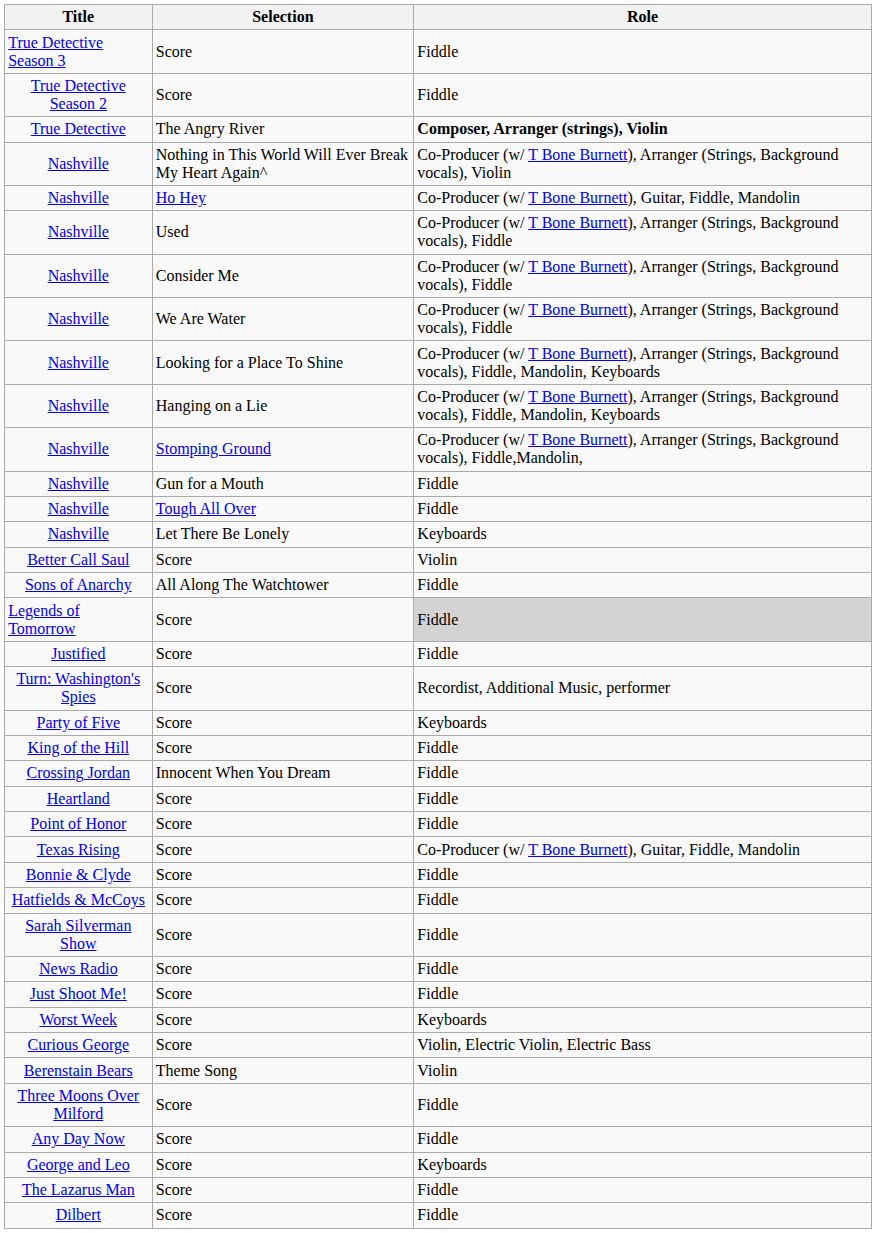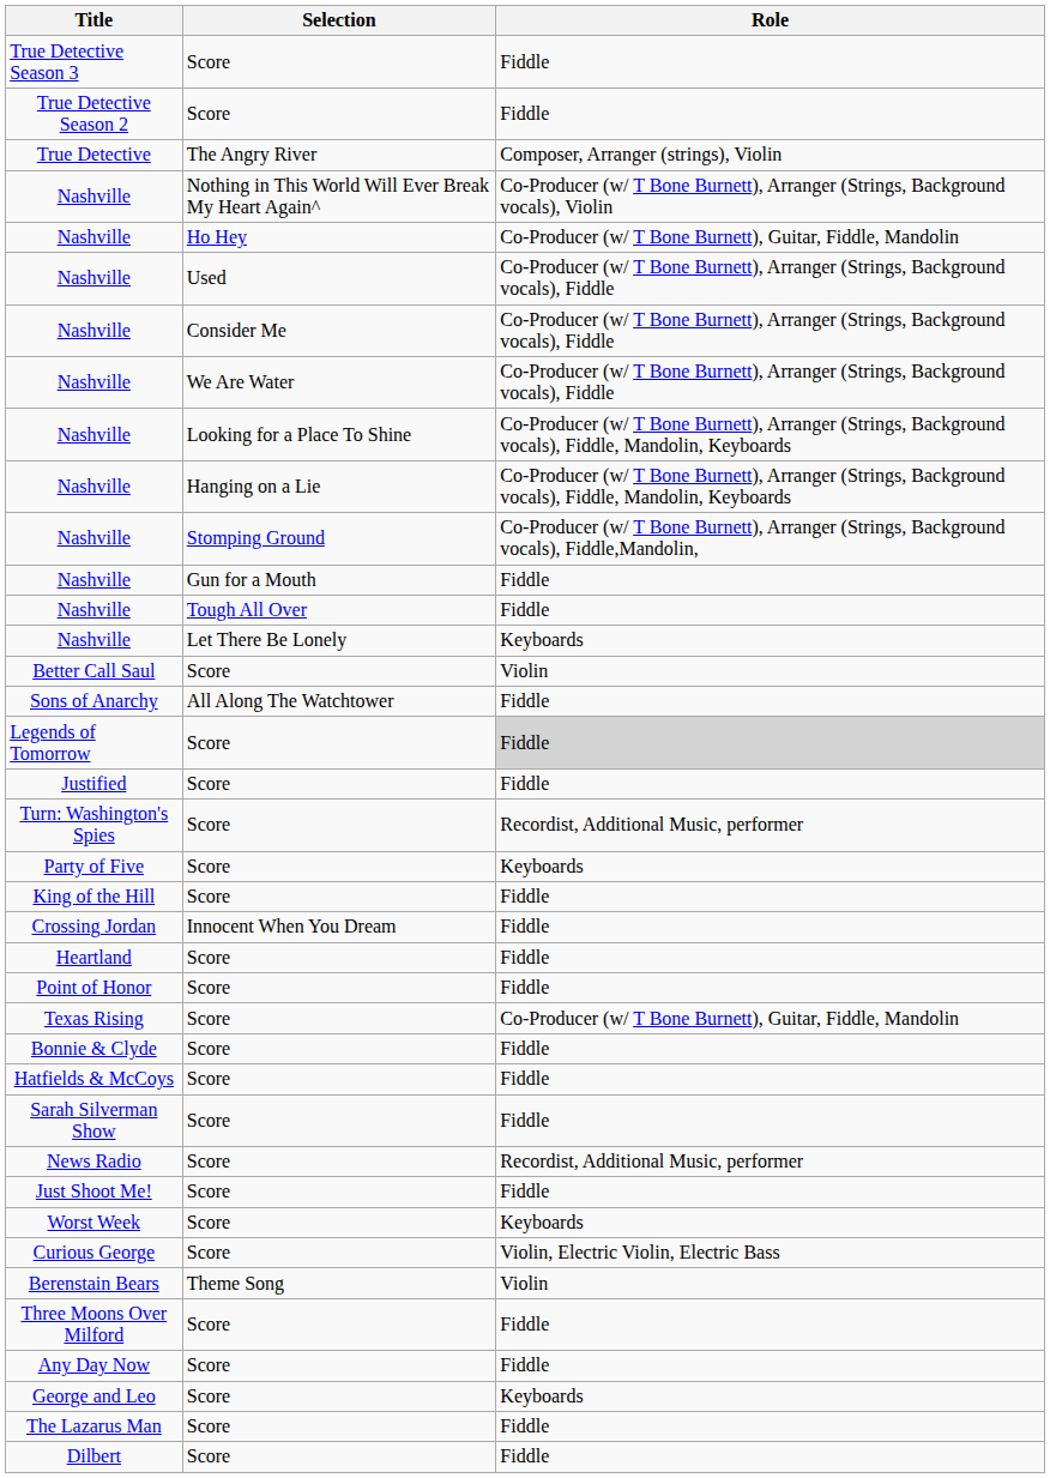True Detective | Role: bold -> normal
News Radio | Role: Fiddle -> Recordist, Additional Music, performer
